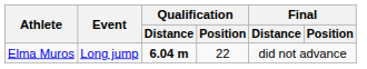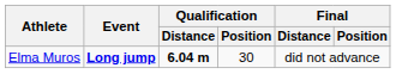Elma Muros | Event: normal -> bold
Elma Muros | Qualification / Position: 22 -> 30
